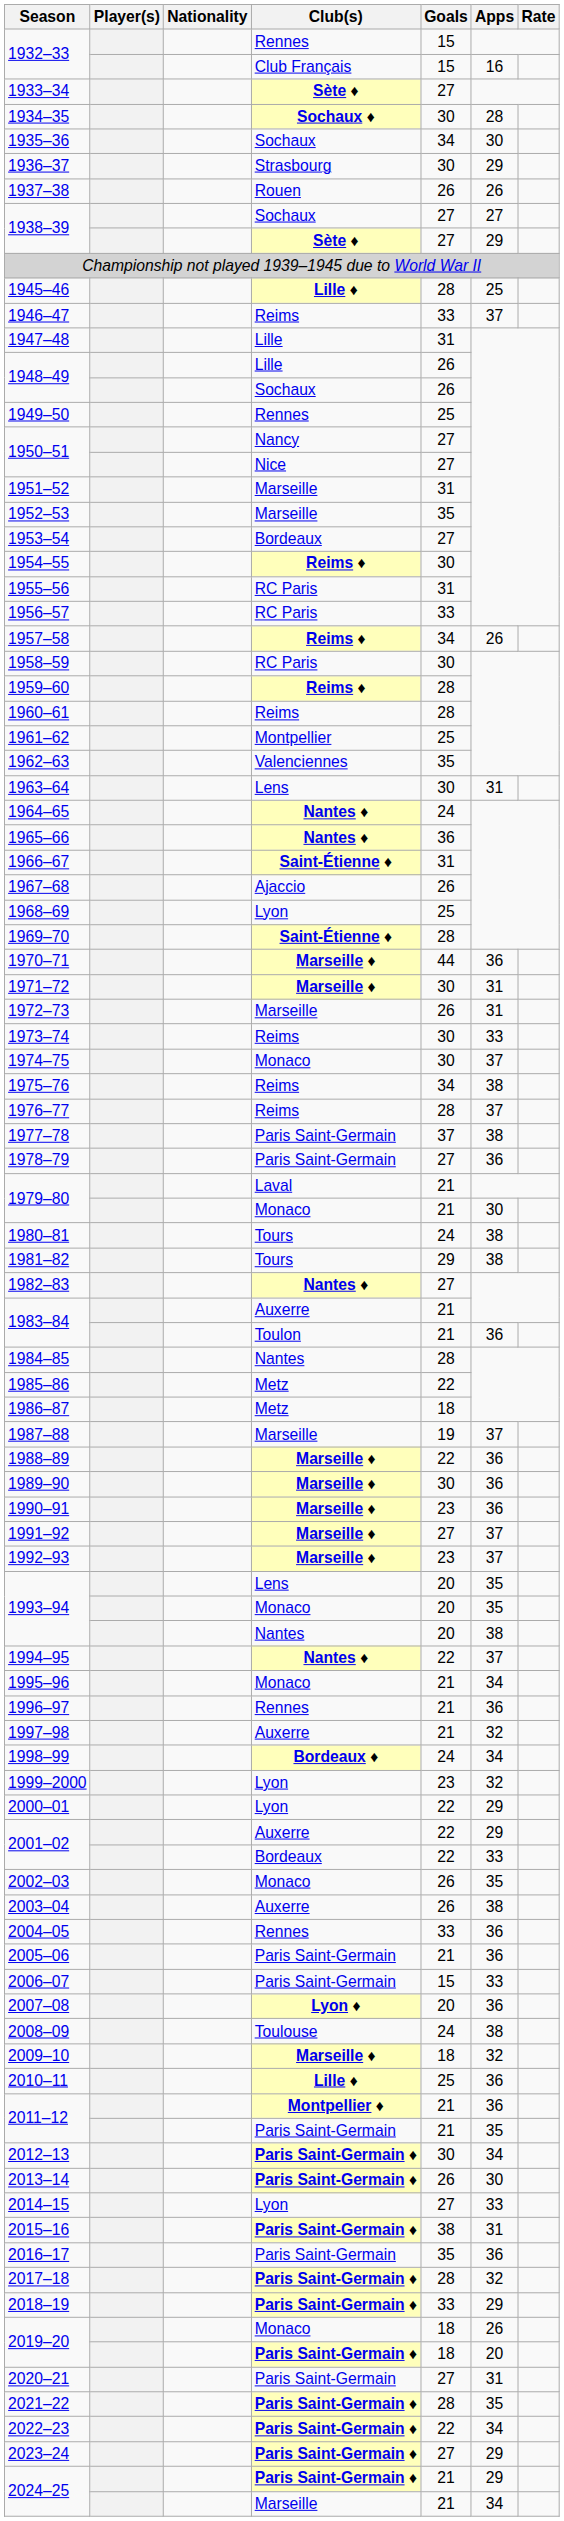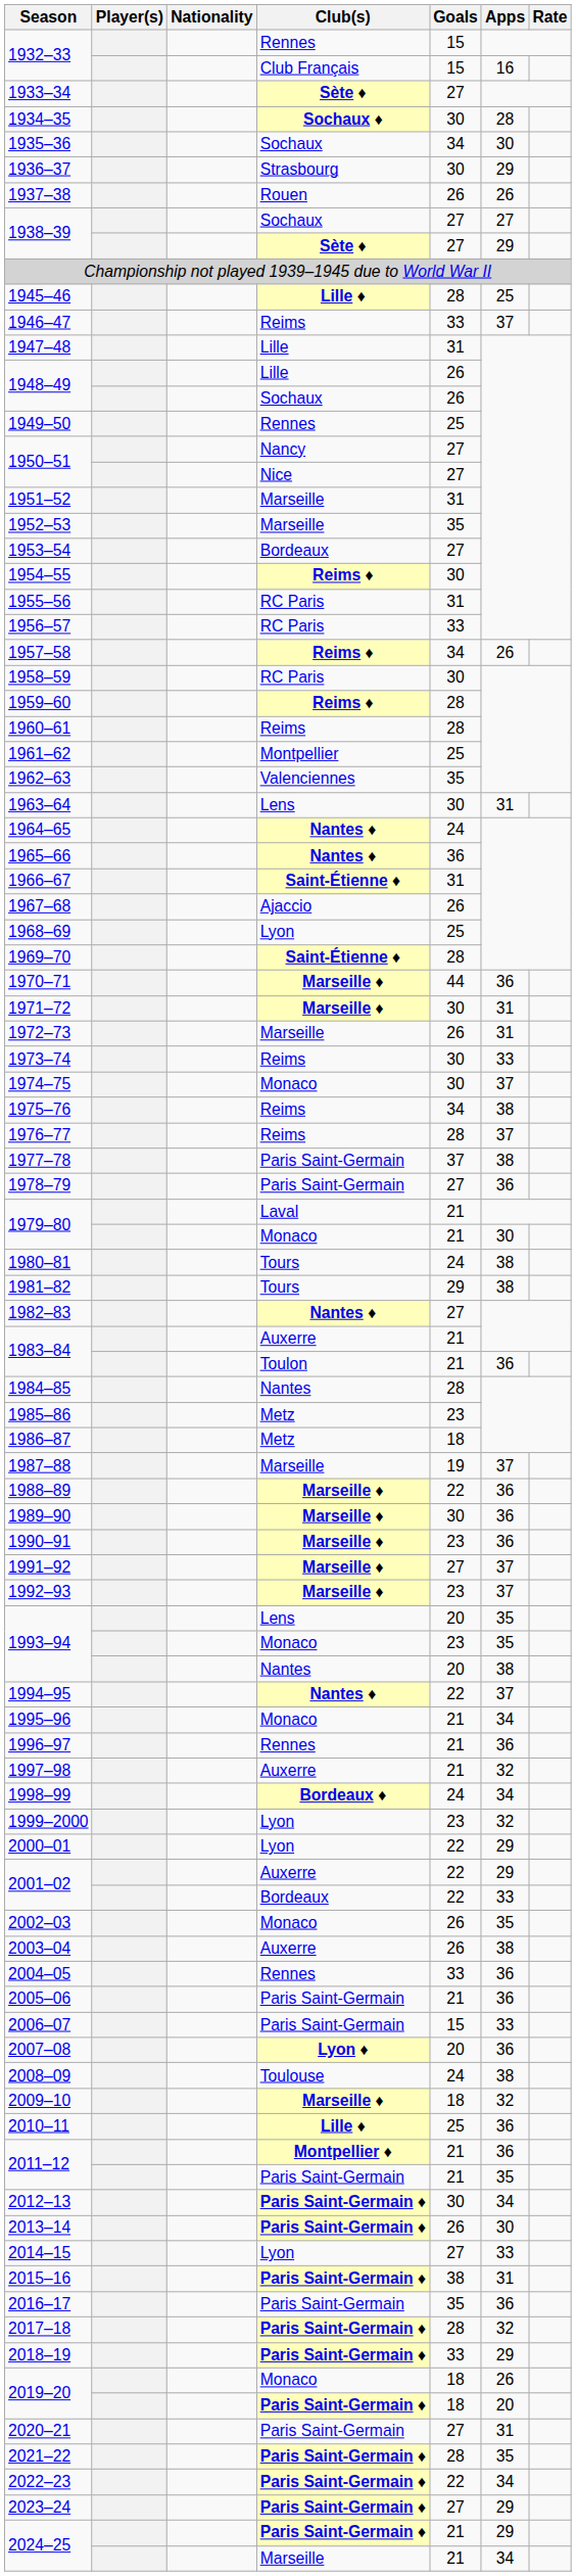1985–86 | Goals: 22 -> 23
1993–94 / Monaco | Goals: 20 -> 23
